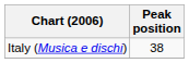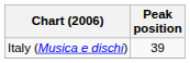Italy (Musica e dischi) | Peak position: 38 -> 39
